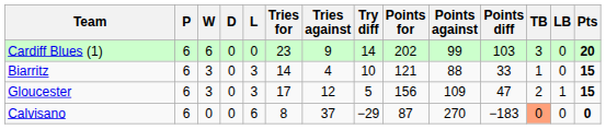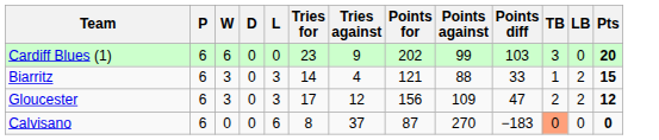- column: Try diff | 14 | 10 | 5 | −29
Biarritz | LB: 0 -> 2
Gloucester | LB: 1 -> 2
Gloucester | Pts: 15 -> 12
